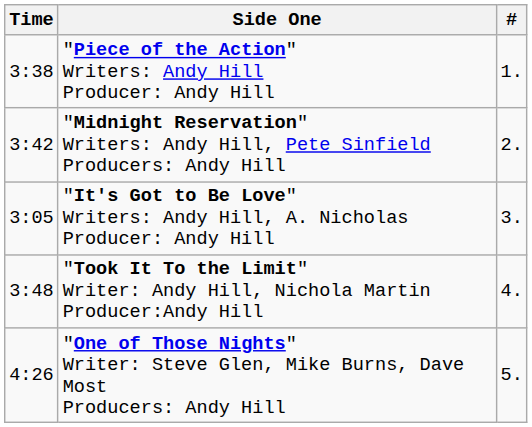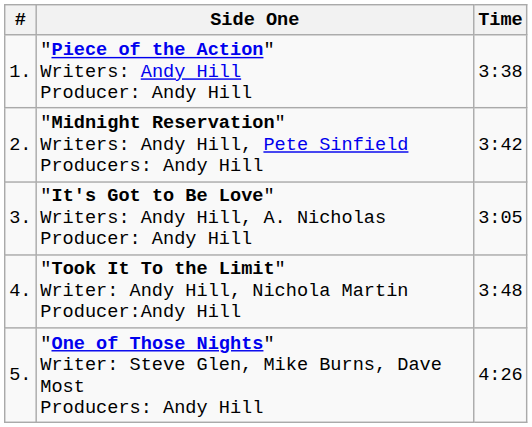columns swapped: # <-> Time
